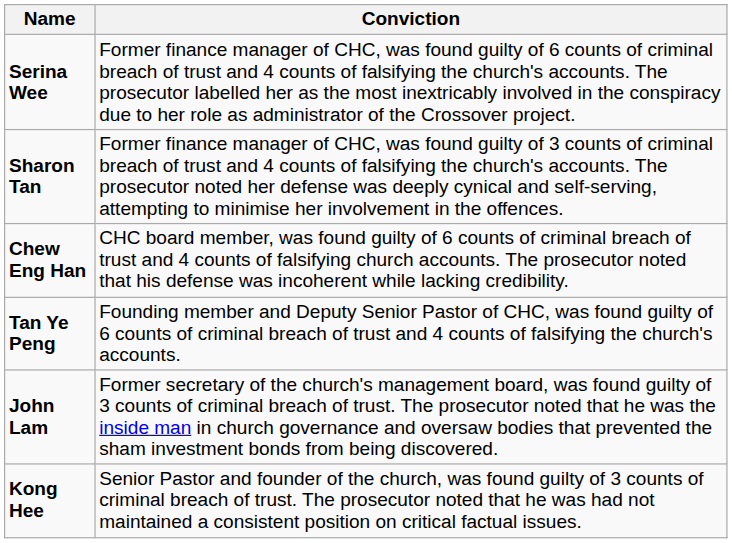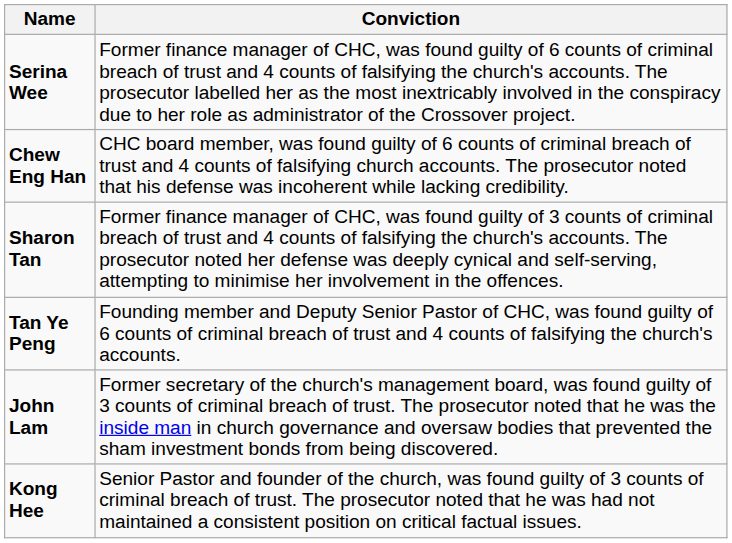rows swapped: Sharon Tan <-> Chew Eng Han
